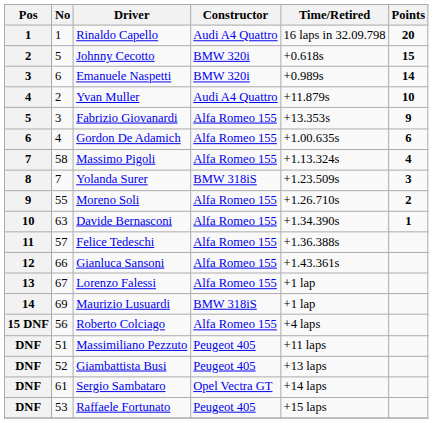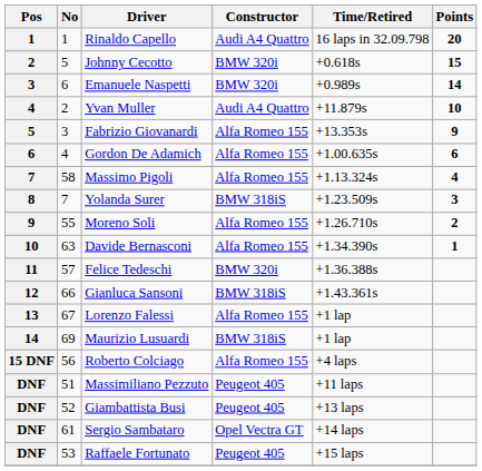Felice Tedeschi | Constructor: Alfa Romeo 155 -> BMW 320i
Gianluca Sansoni | Constructor: Alfa Romeo 155 -> BMW 318iS
